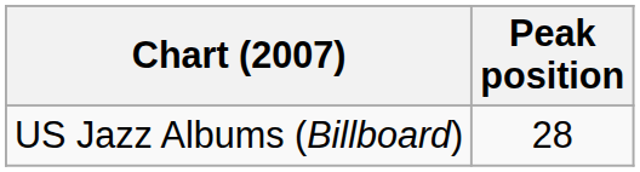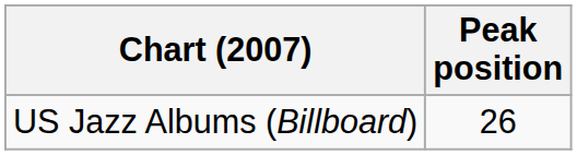US Jazz Albums (Billboard) | Peak position: 28 -> 26
